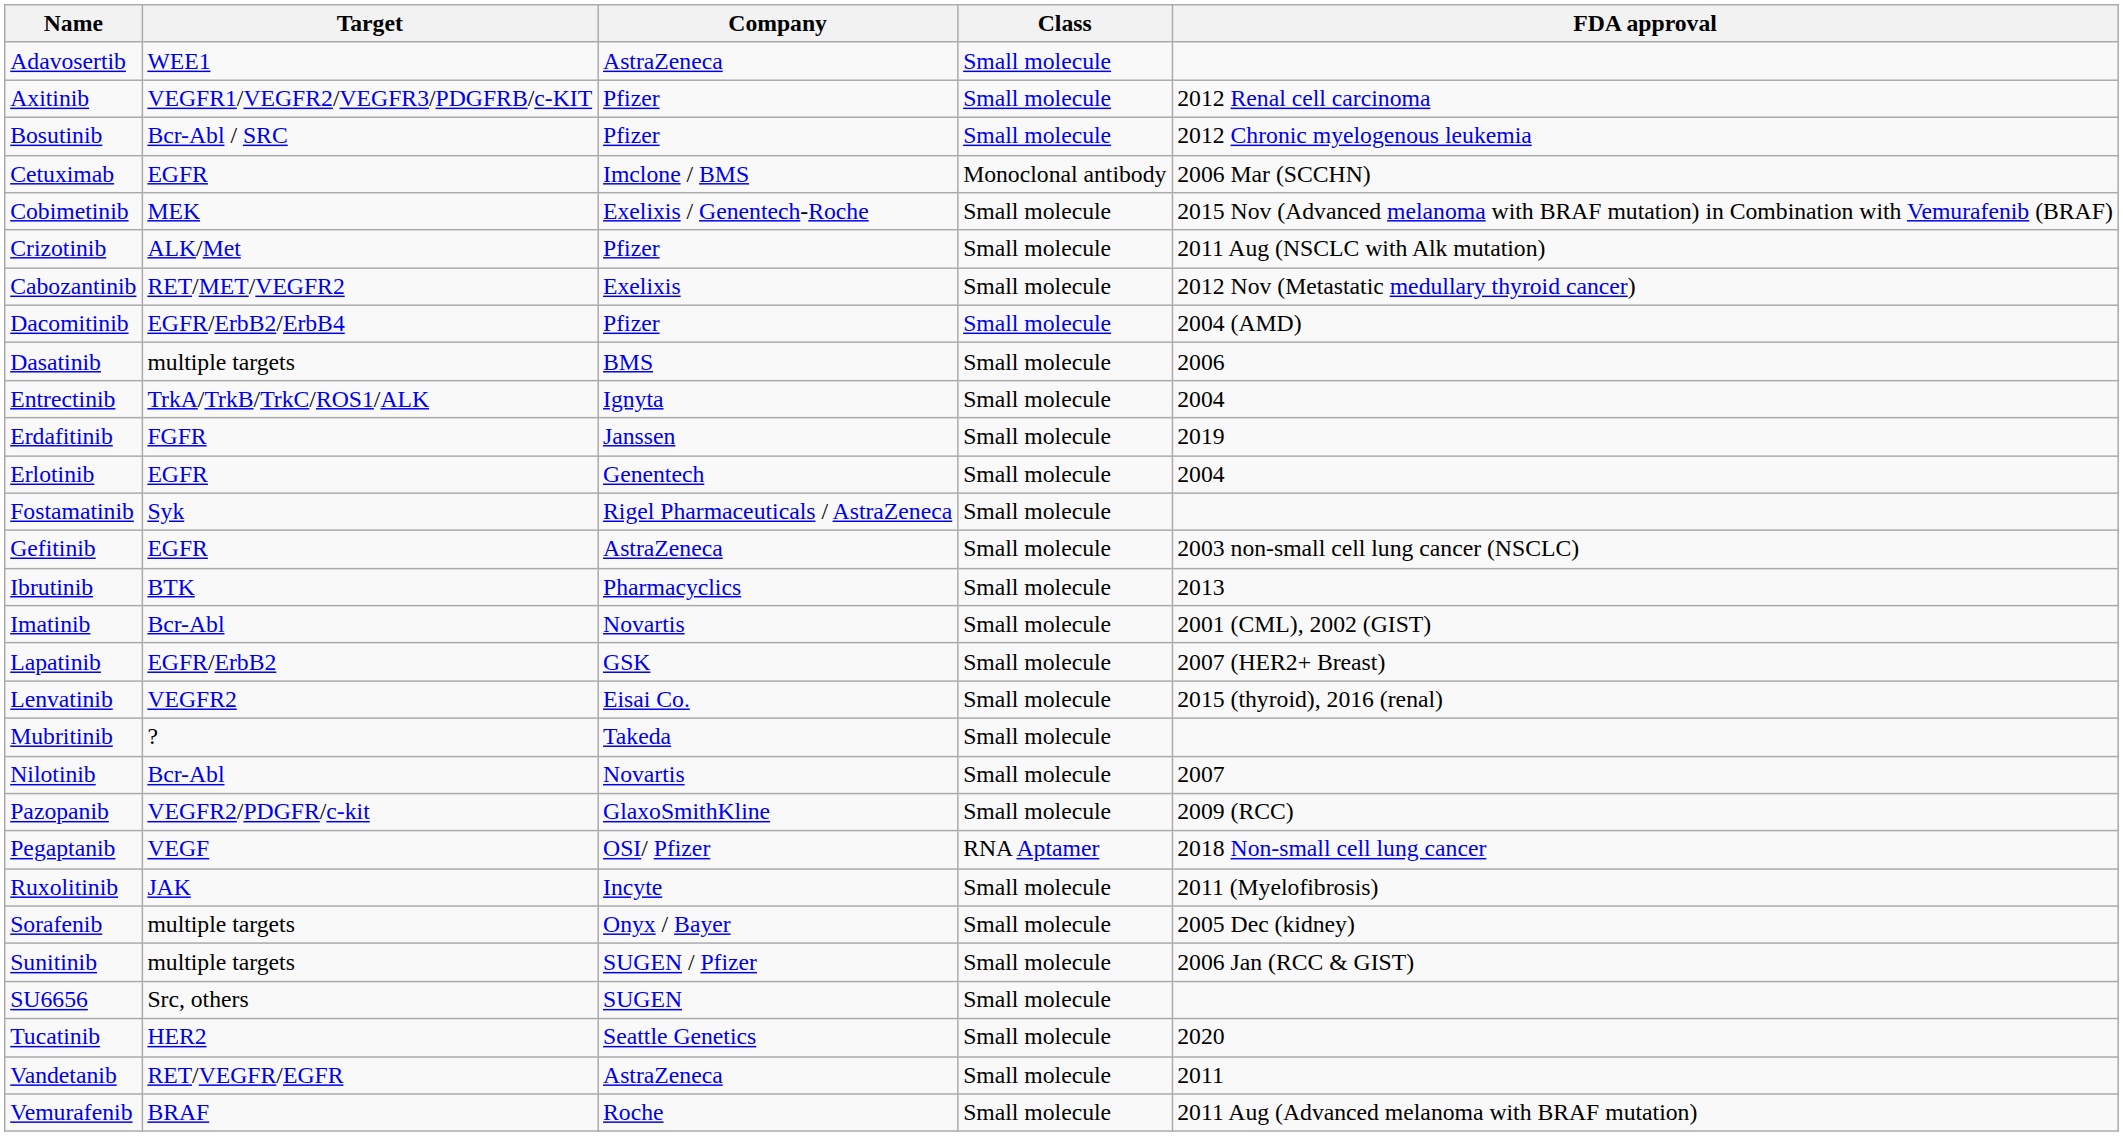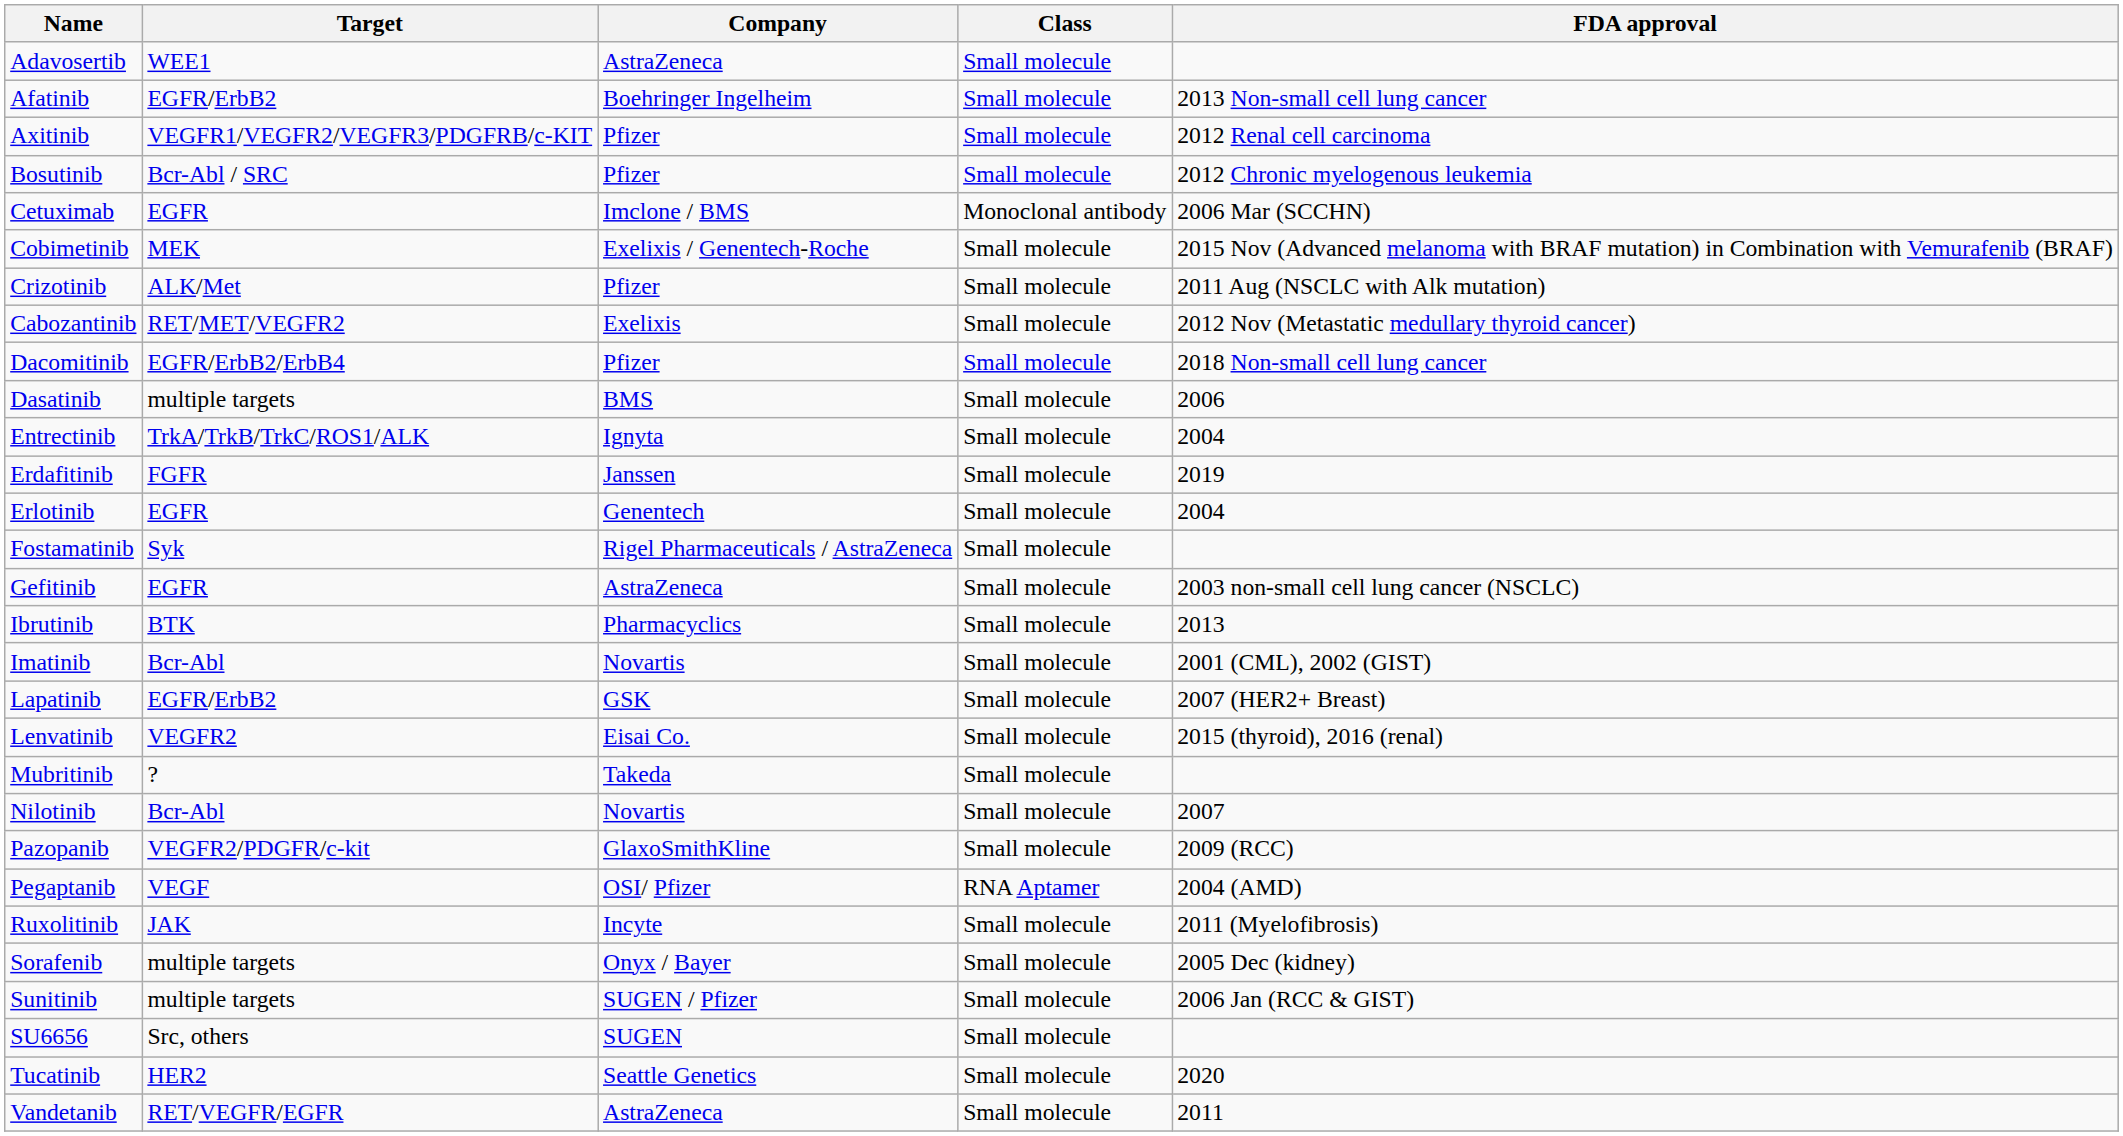+ row: Afatinib | EGFR/ErbB2 | Boehringer Ingelheim | Small molecule | 2013 Non-small cell lung cancer
Dacomitinib | FDA approval: 2004 (AMD) -> 2018 Non-small cell lung cancer
Pegaptanib | FDA approval: 2018 Non-small cell lung cancer -> 2004 (AMD)
- row: Vemurafenib | BRAF | Roche | Small molecule | 2011 Aug (Advanced melanoma with BRAF mutation)
